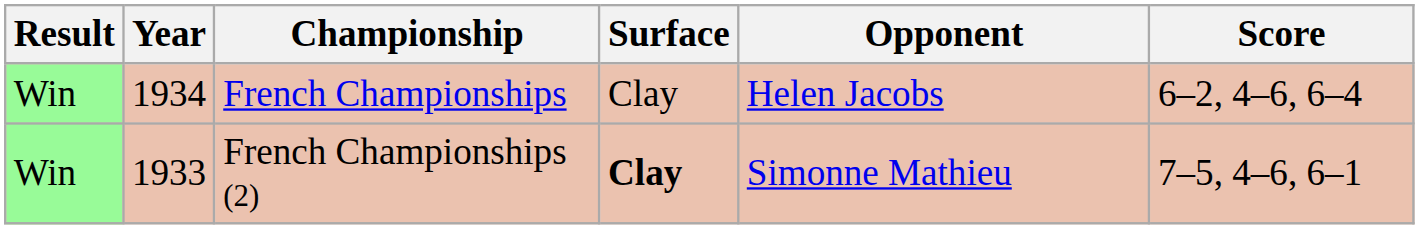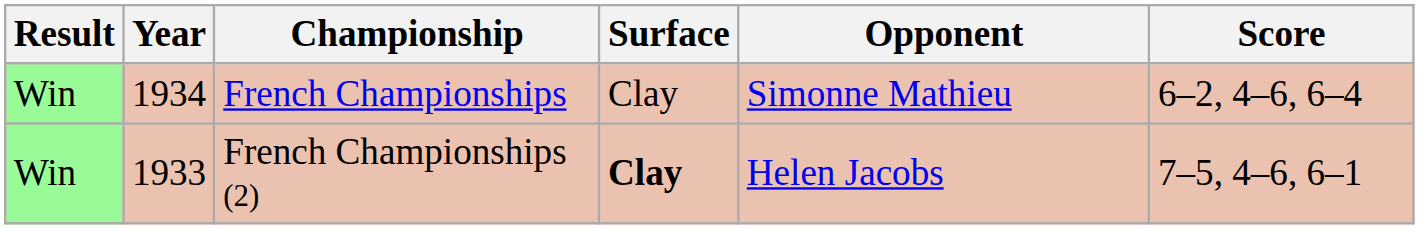French Championships | Opponent: Helen Jacobs -> Simonne Mathieu
French Championships (2) | Opponent: Simonne Mathieu -> Helen Jacobs
